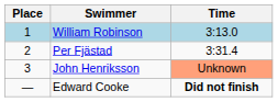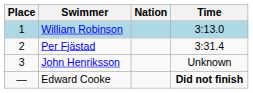+ column: Nation
John Henriksson | Time: lightsalmon background -> no background
